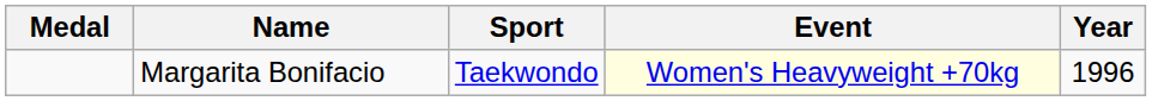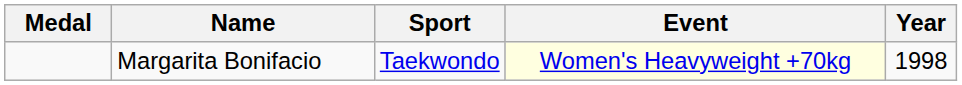Margarita Bonifacio | Year: 1996 -> 1998
